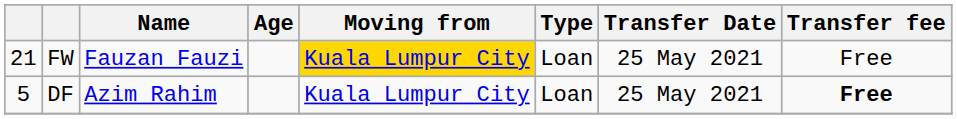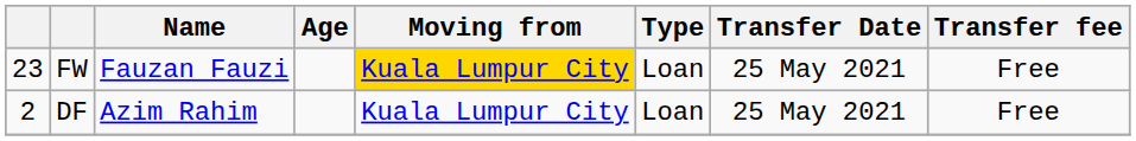FW | column 1: 21 -> 23
DF | column 1: 5 -> 2
DF | Transfer fee: bold -> normal
